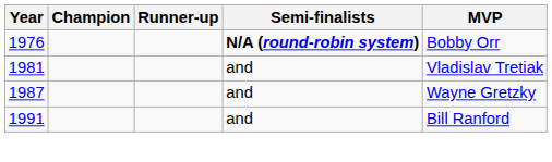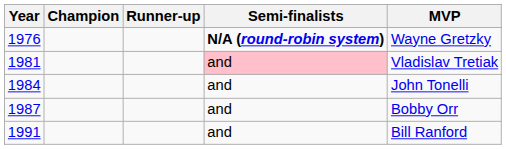1976 | MVP: Bobby Orr -> Wayne Gretzky
1981 | Semi-finalists: no background -> pink background
+ row: 1984 | and | John Tonelli
1987 | MVP: Wayne Gretzky -> Bobby Orr
